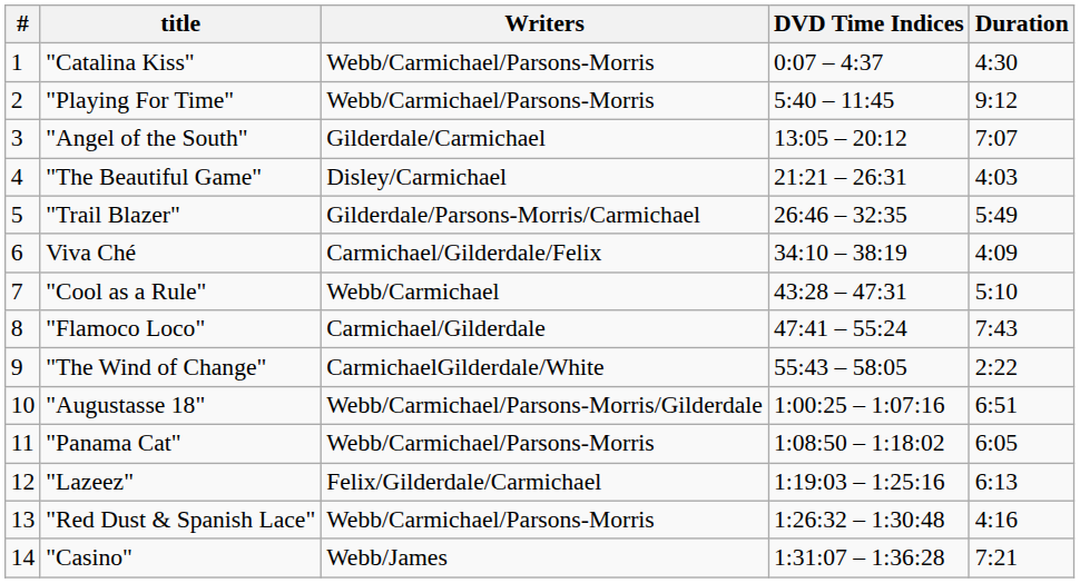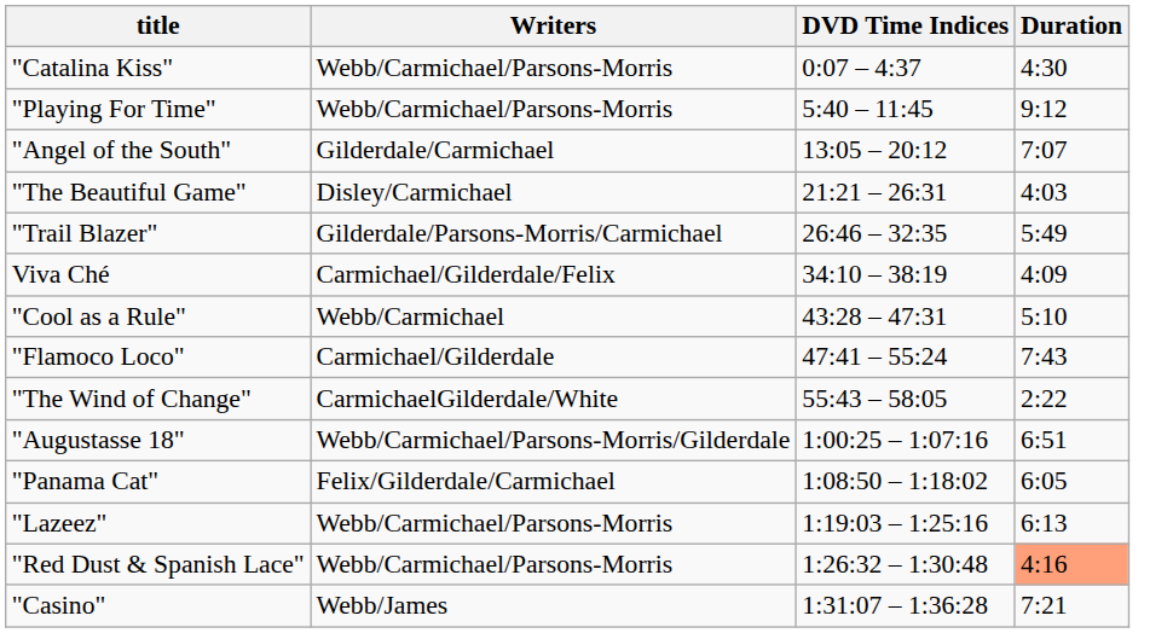- column: # | 1 | 2 | 3 | 4 | 5 | 6 | 7 | 8 | 9 | 10 | 11 | 12 | 13 | 14
"Panama Cat" | Writers: Webb/Carmichael/Parsons-Morris -> Felix/Gilderdale/Carmichael
"Lazeez" | Writers: Felix/Gilderdale/Carmichael -> Webb/Carmichael/Parsons-Morris
"Red Dust & Spanish Lace" | Duration: no background -> lightsalmon background
